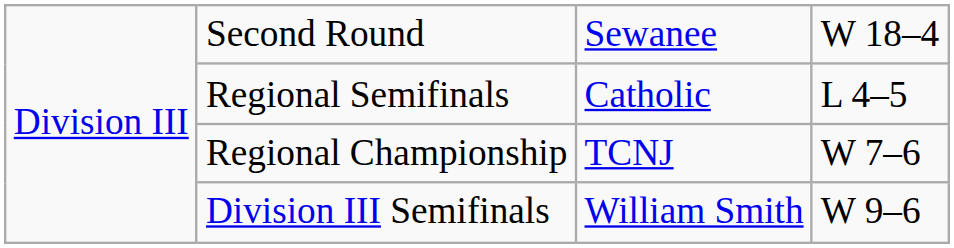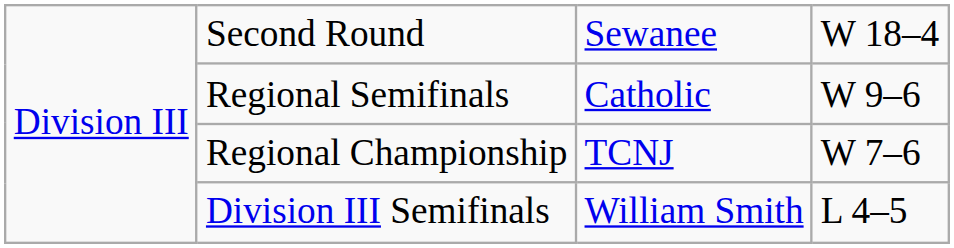Regional Semifinals | column 4: L 4–5 -> W 9–6
Division III Semifinals | column 4: W 9–6 -> L 4–5
